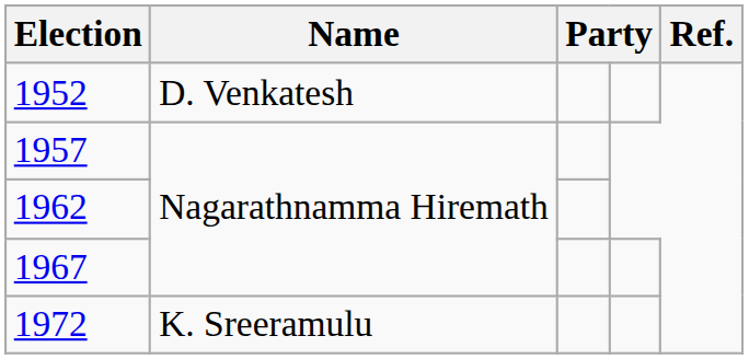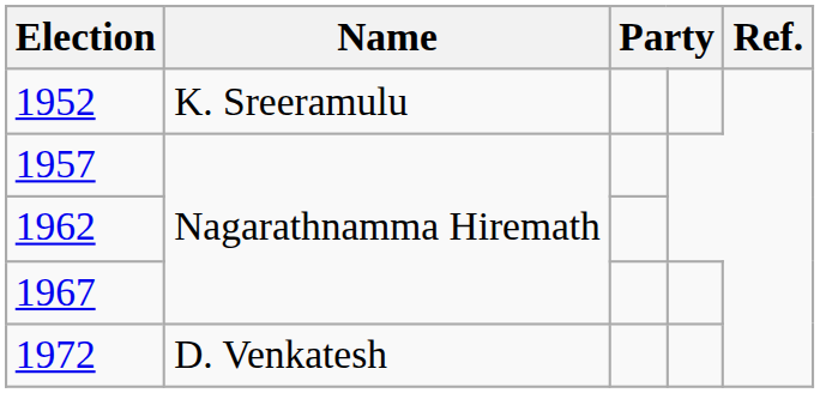1952 | Name: D. Venkatesh -> K. Sreeramulu
1972 | Name: K. Sreeramulu -> D. Venkatesh
